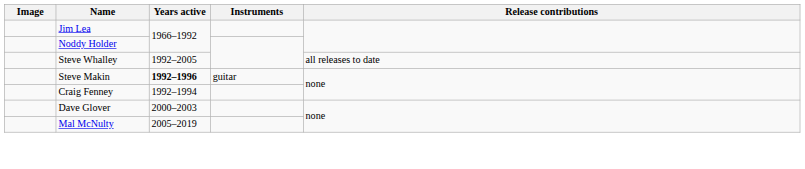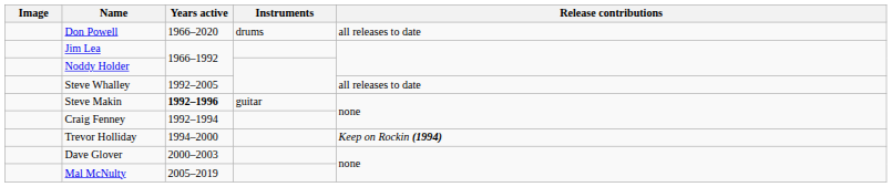+ row: Don Powell | 1966–2020 | drums | all releases to date
+ row: Trevor Holliday | 1994–2000 | Keep on Rockin (1994)
